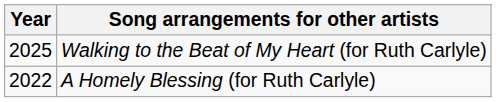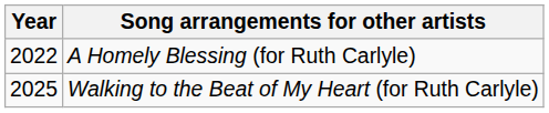rows swapped: A Homely Blessing (for Ruth Carlyle) <-> Walking to the Beat of My Heart (for Ruth Carlyle)
